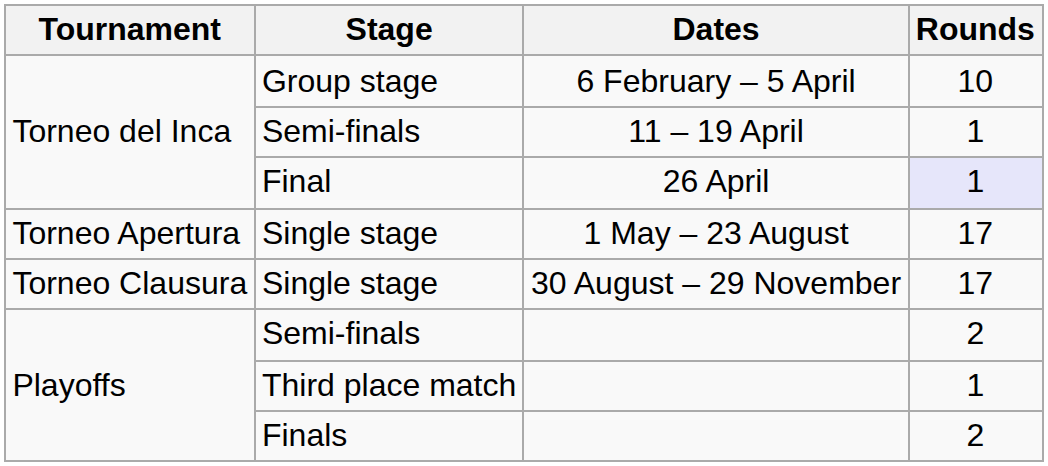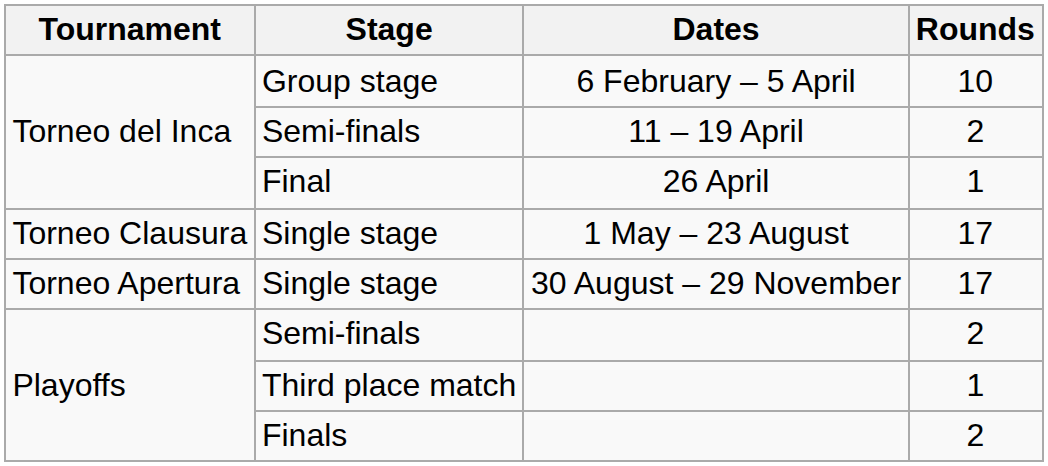Semi-finals / 11 – 19 April | Rounds: 1 -> 2
Final | Rounds: lavender background -> no background
Single stage / 1 May – 23 August | Tournament: Torneo Apertura -> Torneo Clausura
Single stage / 30 August – 29 November | Tournament: Torneo Clausura -> Torneo Apertura
